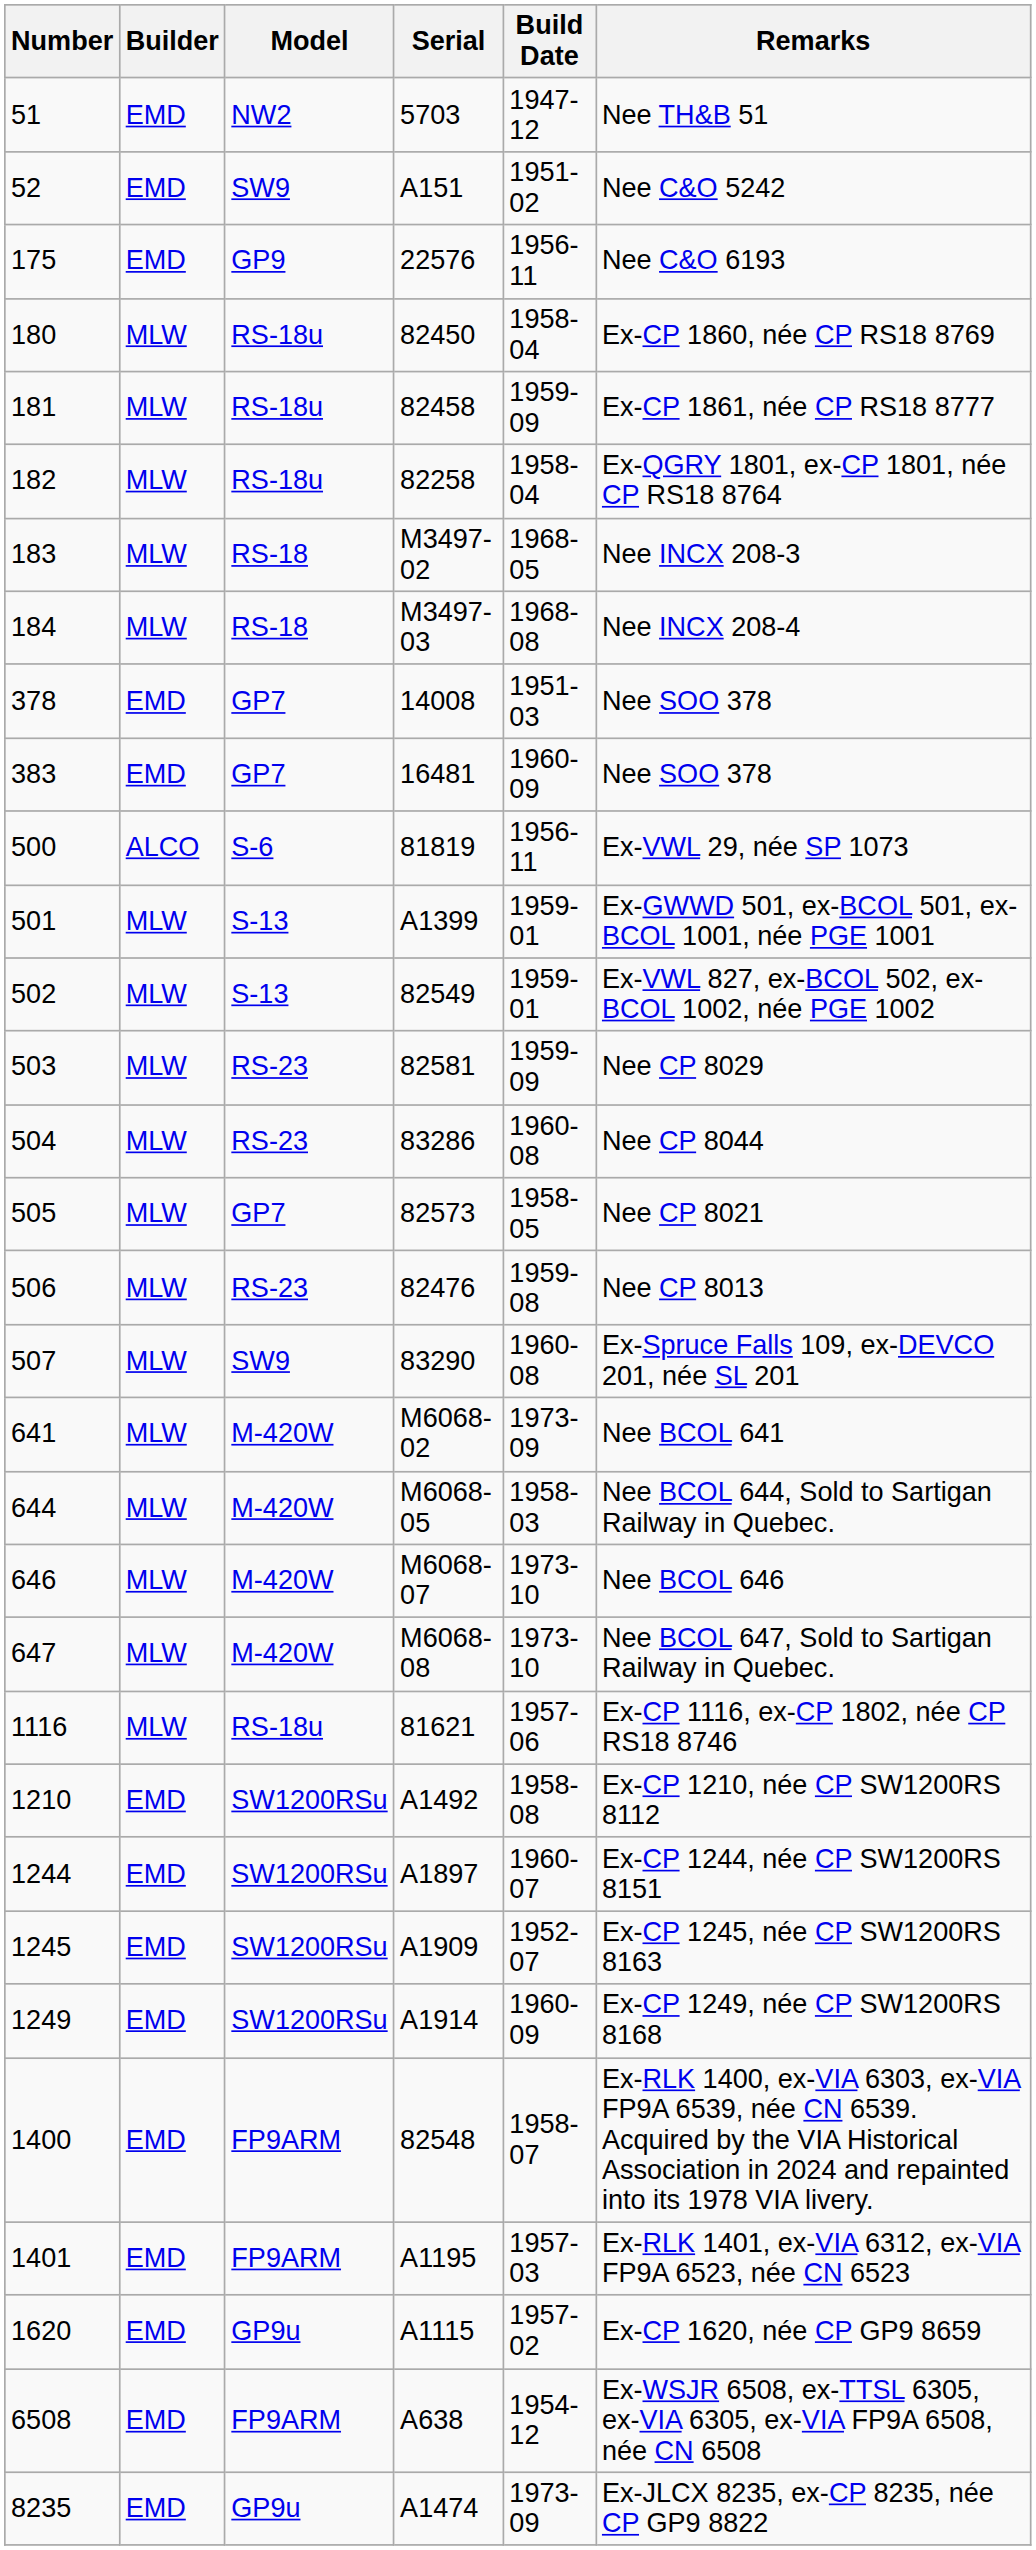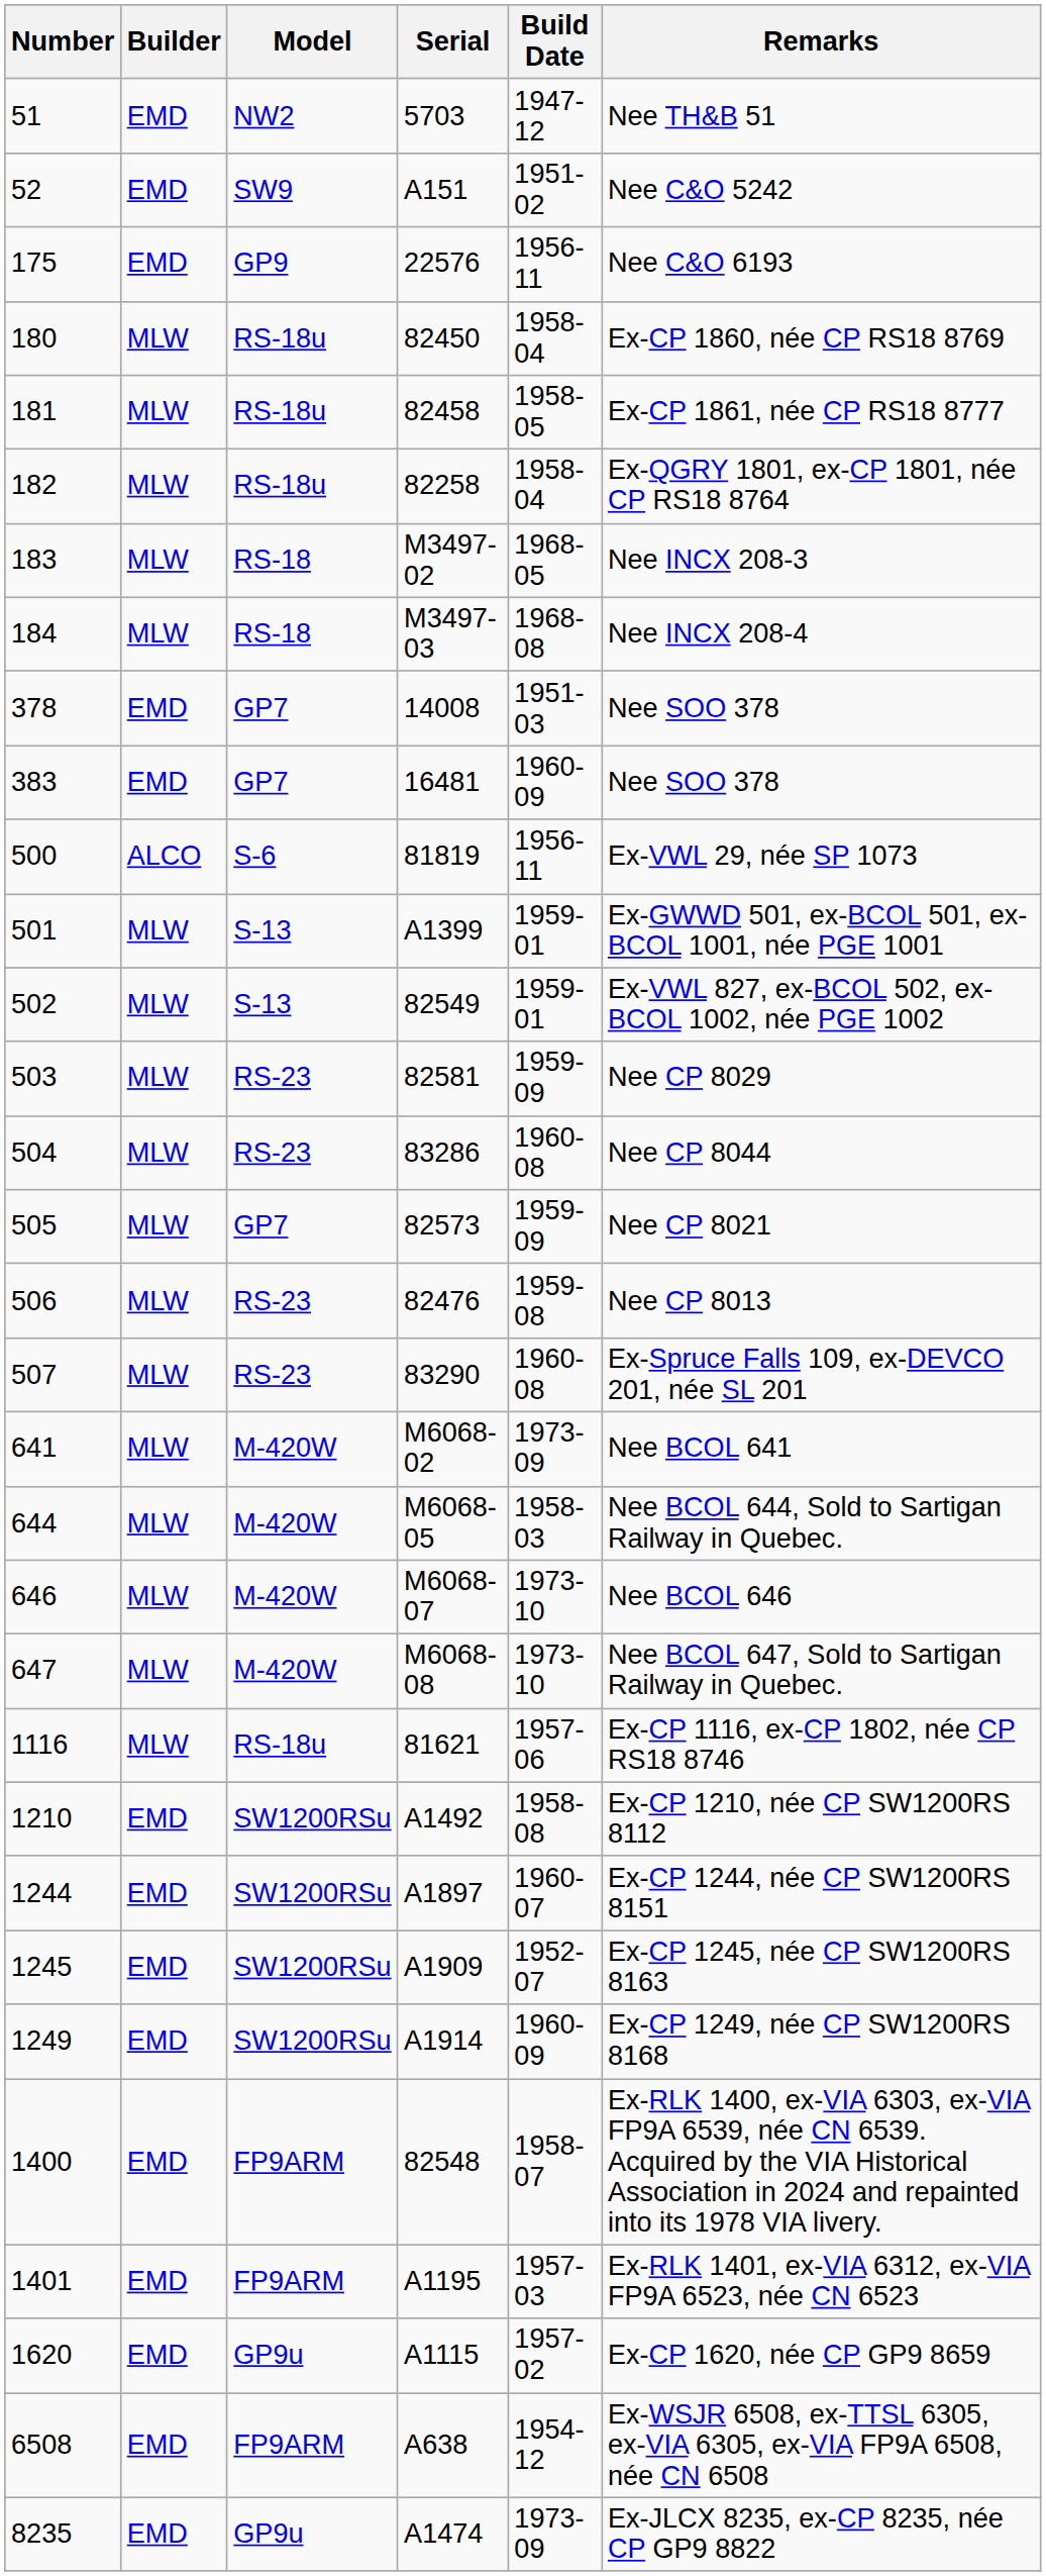181 | Build Date: 1959-09 -> 1958-05
505 | Build Date: 1958-05 -> 1959-09
507 | Model: SW9 -> RS-23
